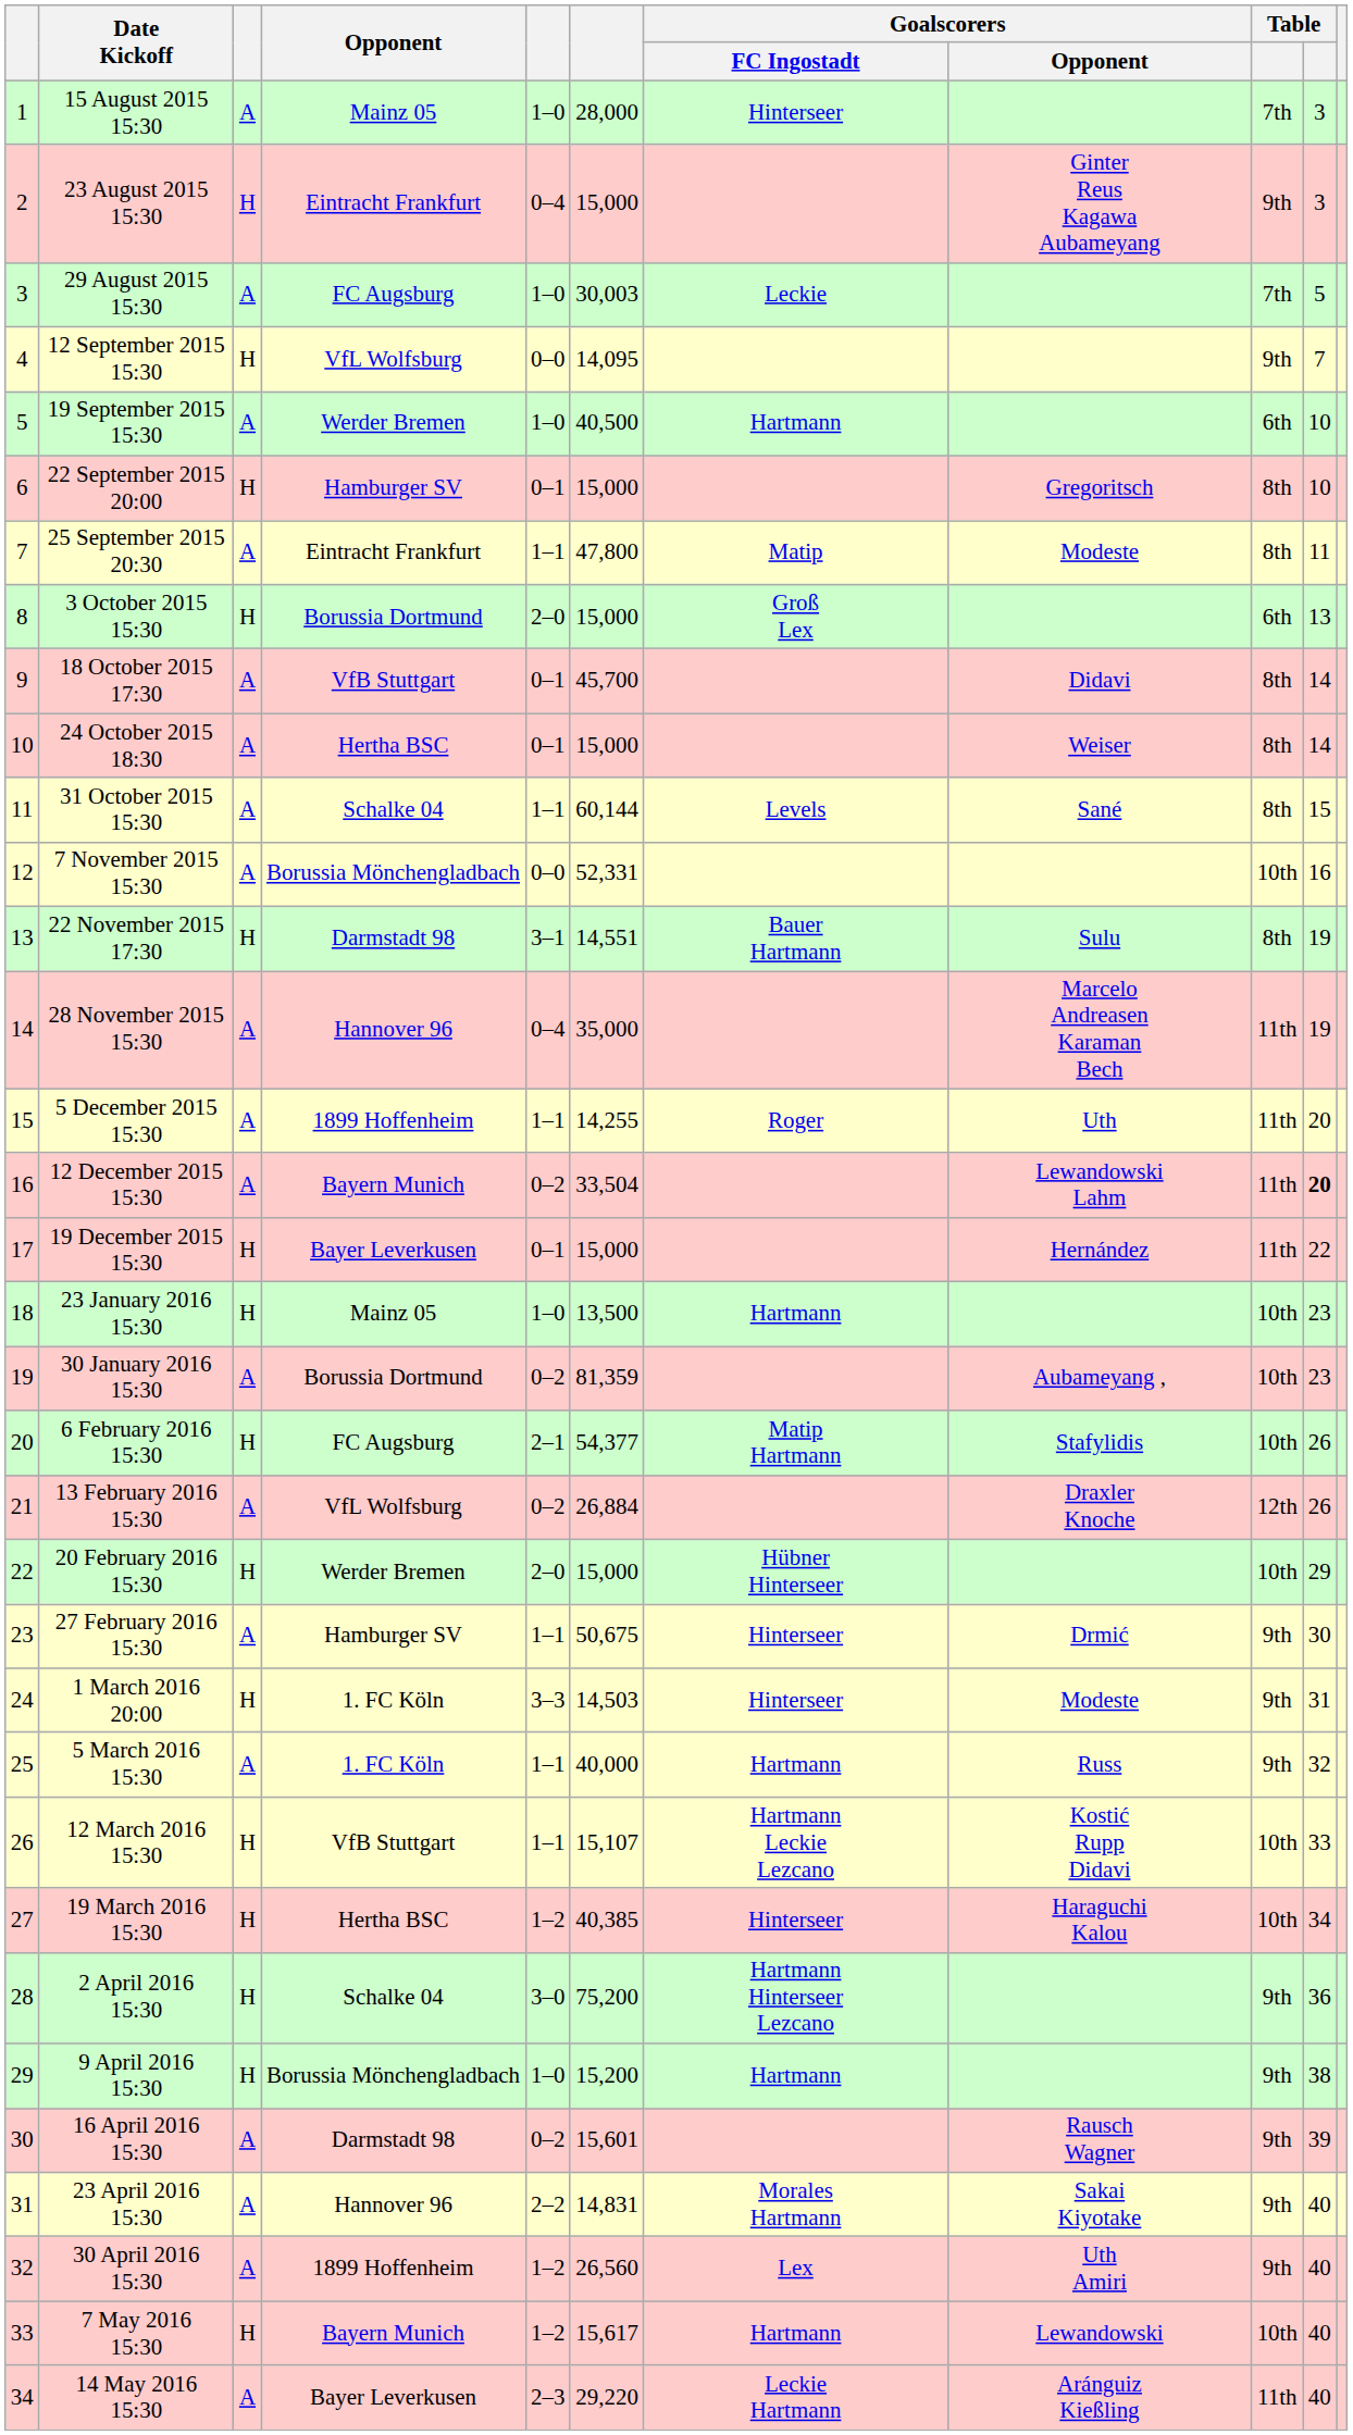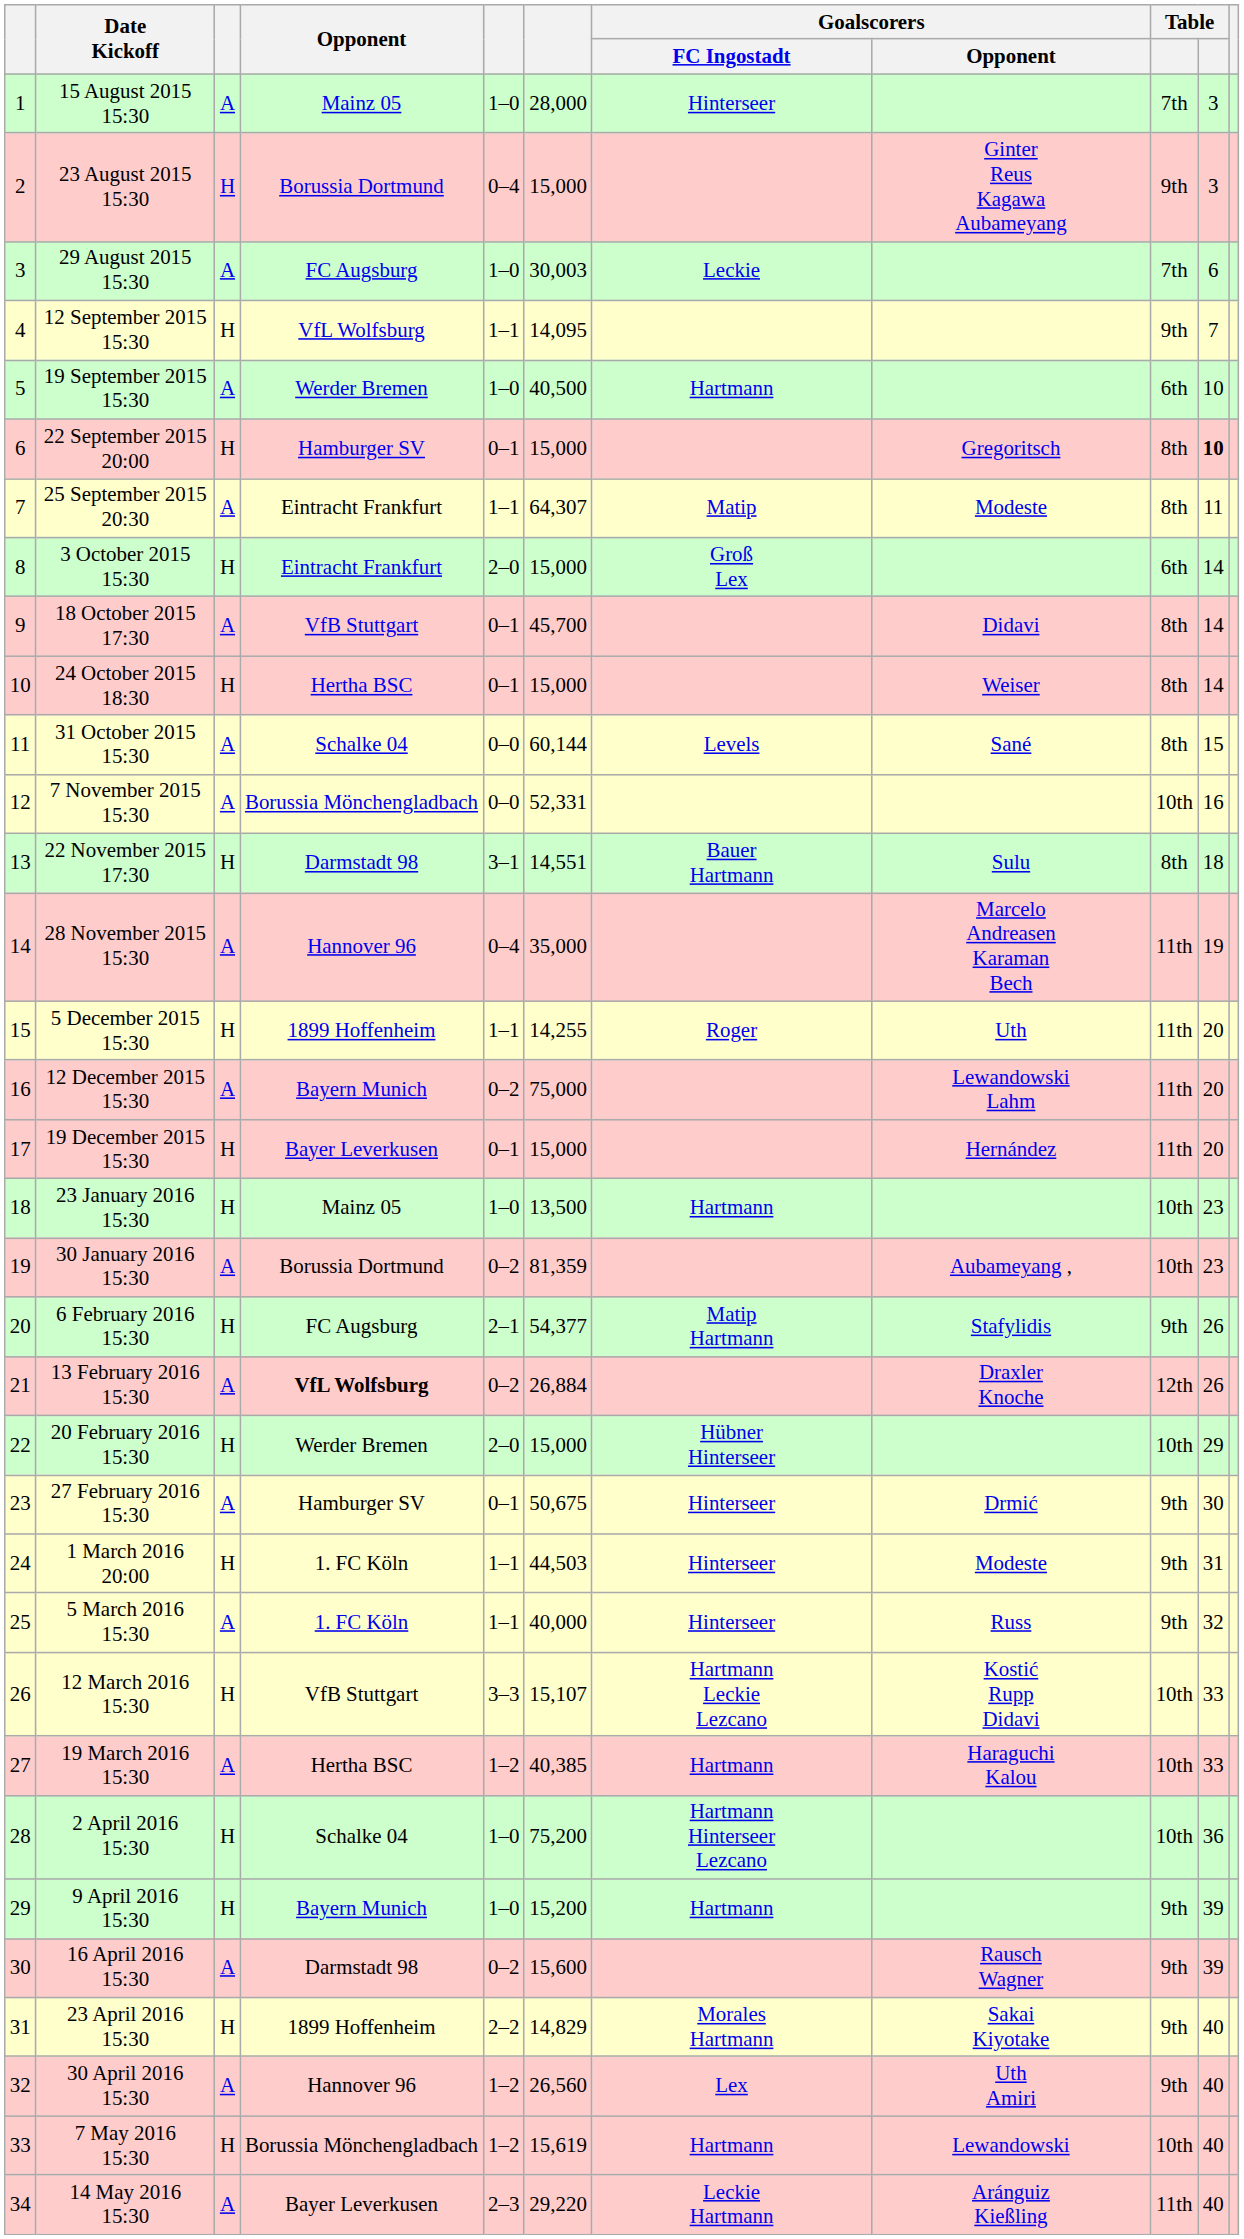23 August 2015 15:30 | Opponent: Eintracht Frankfurt -> Borussia Dortmund
29 August 2015 15:30 | column 10: 5 -> 6
12 September 2015 15:30 | column 5: 0–0 -> 1–1
22 September 2015 20:00 | column 10: normal -> bold
25 September 2015 20:30 | column 6: 47,800 -> 64,307
3 October 2015 15:30 | Opponent: Borussia Dortmund -> Eintracht Frankfurt
3 October 2015 15:30 | column 10: 13 -> 14
24 October 2015 18:30 | column 3: A -> H
31 October 2015 15:30 | column 5: 1–1 -> 0–0
22 November 2015 17:30 | column 10: 19 -> 18
5 December 2015 15:30 | column 3: A -> H
12 December 2015 15:30 | column 6: 33,504 -> 75,000
12 December 2015 15:30 | column 10: bold -> normal
19 December 2015 15:30 | column 10: 22 -> 20
6 February 2016 15:30 | column 9: 10th -> 9th
13 February 2016 15:30 | Opponent: normal -> bold
27 February 2016 15:30 | column 5: 1–1 -> 0–1
1 March 2016 20:00 | column 5: 3–3 -> 1–1
1 March 2016 20:00 | column 6: 14,503 -> 44,503
5 March 2016 15:30 | Goalscorers / FC Ingostadt: Hartmann -> Hinterseer
12 March 2016 15:30 | column 5: 1–1 -> 3–3
19 March 2016 15:30 | column 3: H -> A
19 March 2016 15:30 | Goalscorers / FC Ingostadt: Hinterseer -> Hartmann
19 March 2016 15:30 | column 10: 34 -> 33
2 April 2016 15:30 | column 5: 3–0 -> 1–0
2 April 2016 15:30 | column 9: 9th -> 10th
9 April 2016 15:30 | Opponent: Borussia Mönchengladbach -> Bayern Munich
9 April 2016 15:30 | column 10: 38 -> 39
16 April 2016 15:30 | column 6: 15,601 -> 15,600
23 April 2016 15:30 | column 3: A -> H
23 April 2016 15:30 | Opponent: Hannover 96 -> 1899 Hoffenheim
23 April 2016 15:30 | column 6: 14,831 -> 14,829
30 April 2016 15:30 | Opponent: 1899 Hoffenheim -> Hannover 96
7 May 2016 15:30 | Opponent: Bayern Munich -> Borussia Mönchengladbach
7 May 2016 15:30 | column 6: 15,617 -> 15,619
